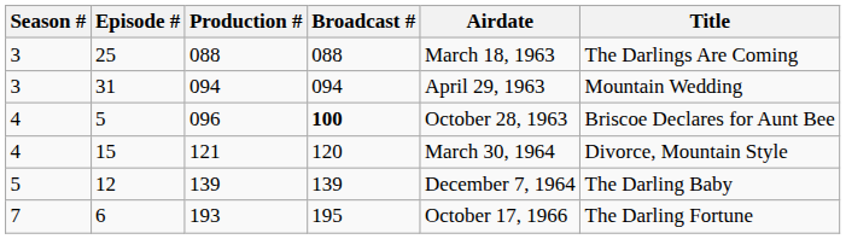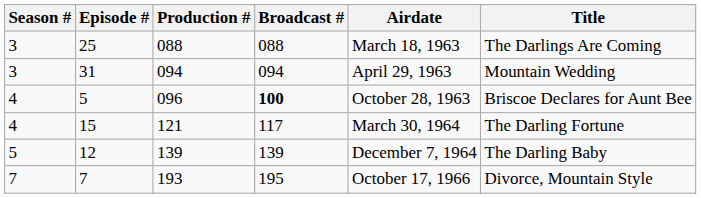121 | Broadcast #: 120 -> 117
121 | Title: Divorce, Mountain Style -> The Darling Fortune
193 | Episode #: 6 -> 7
193 | Title: The Darling Fortune -> Divorce, Mountain Style
